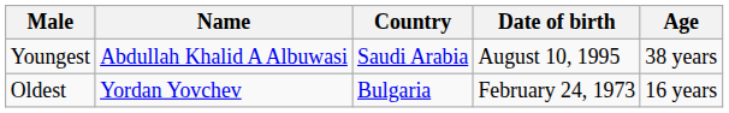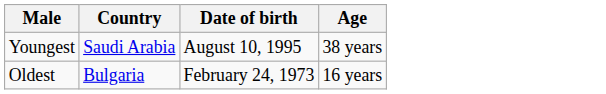- column: Name | Abdullah Khalid A Albuwasi | Yordan Yovchev
